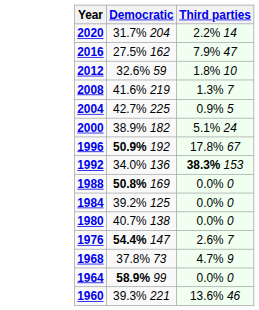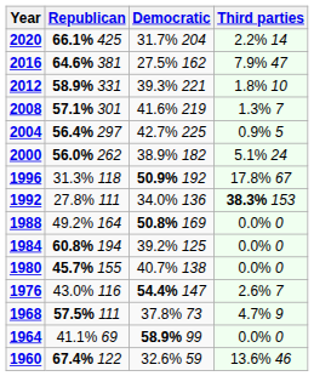+ column: Republican | 66.1% 425 | 64.6% 381 | 58.9% 331 | 57.1% 301 | 56.4% 297 | 56.0% 262 | 31.3% 118 | 27.8% 111 | 49.2% 164 | 60.8% 194 | 45.7% 155 | 43.0% 116 | 57.5% 111 | 41.1% 69 | 67.4% 122
2012 | Democratic: 32.6% 59 -> 39.3% 221
1960 | Democratic: 39.3% 221 -> 32.6% 59
